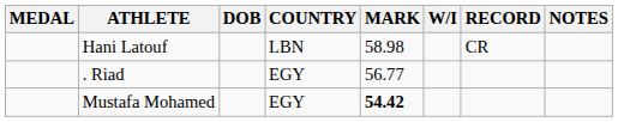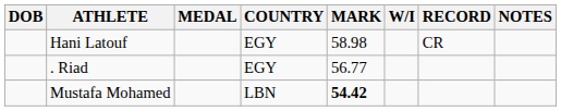columns swapped: MEDAL <-> DOB
Hani Latouf | COUNTRY: LBN -> EGY
Mustafa Mohamed | COUNTRY: EGY -> LBN
